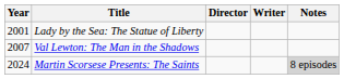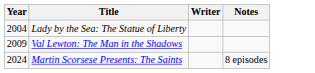- column: Director
Lady by the Sea: The Statue of Liberty | Year: 2001 -> 2004
Val Lewton: The Man in the Shadows | Year: 2007 -> 2009
Martin Scorsese Presents: The Saints | Notes: lightgrey background -> no background
